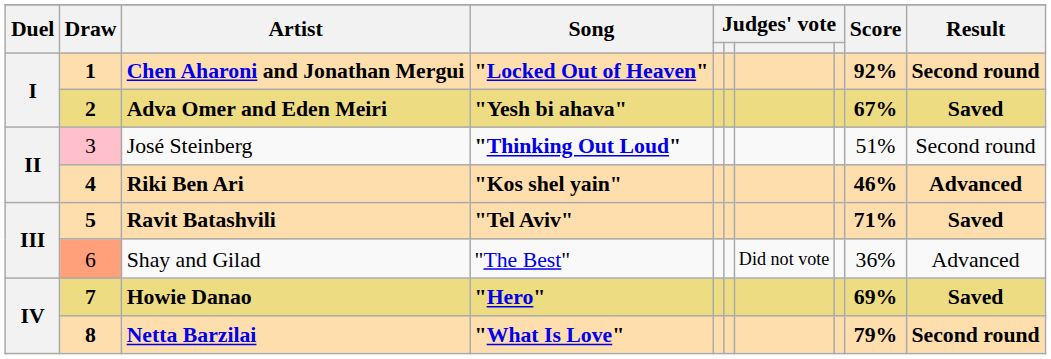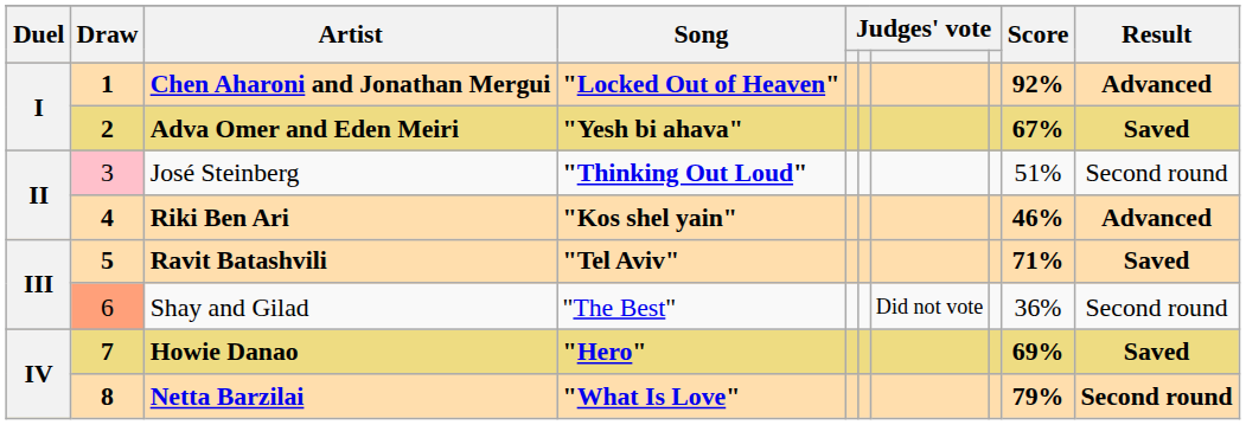Chen Aharoni and Jonathan Mergui | Result: Second round -> Advanced
Shay and Gilad | Result: Advanced -> Second round
